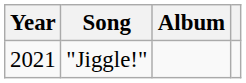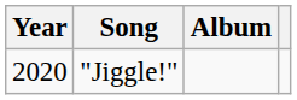"Jiggle!" | Year: 2021 -> 2020
